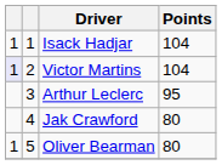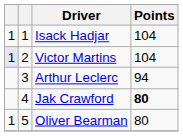Arthur Leclerc | Points: 95 -> 94
Jak Crawford | Points: normal -> bold
